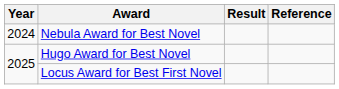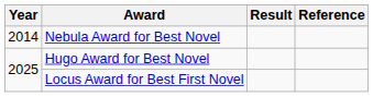Nebula Award for Best Novel | Year: 2024 -> 2014
